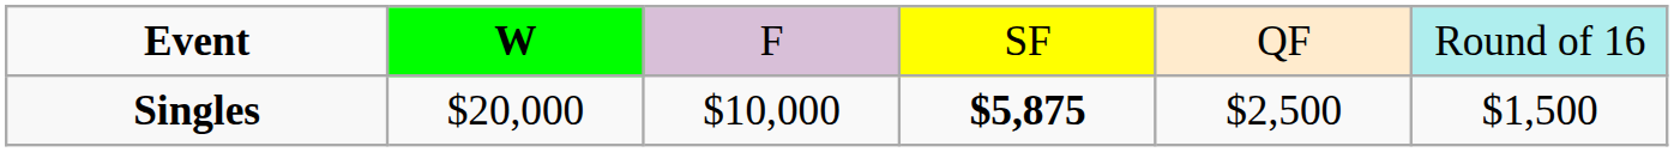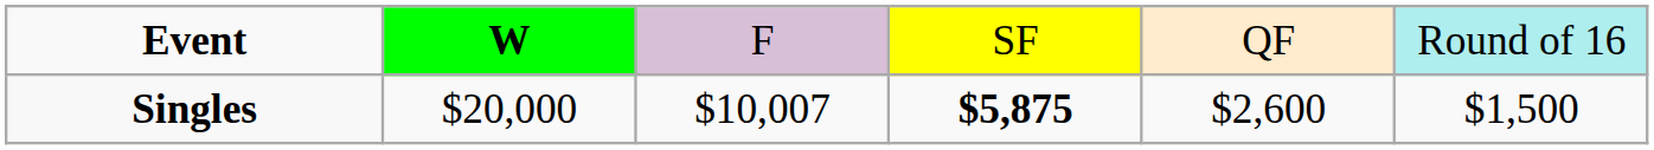Singles | column 3: $10,000 -> $10,007
Singles | column 5: $2,500 -> $2,600
